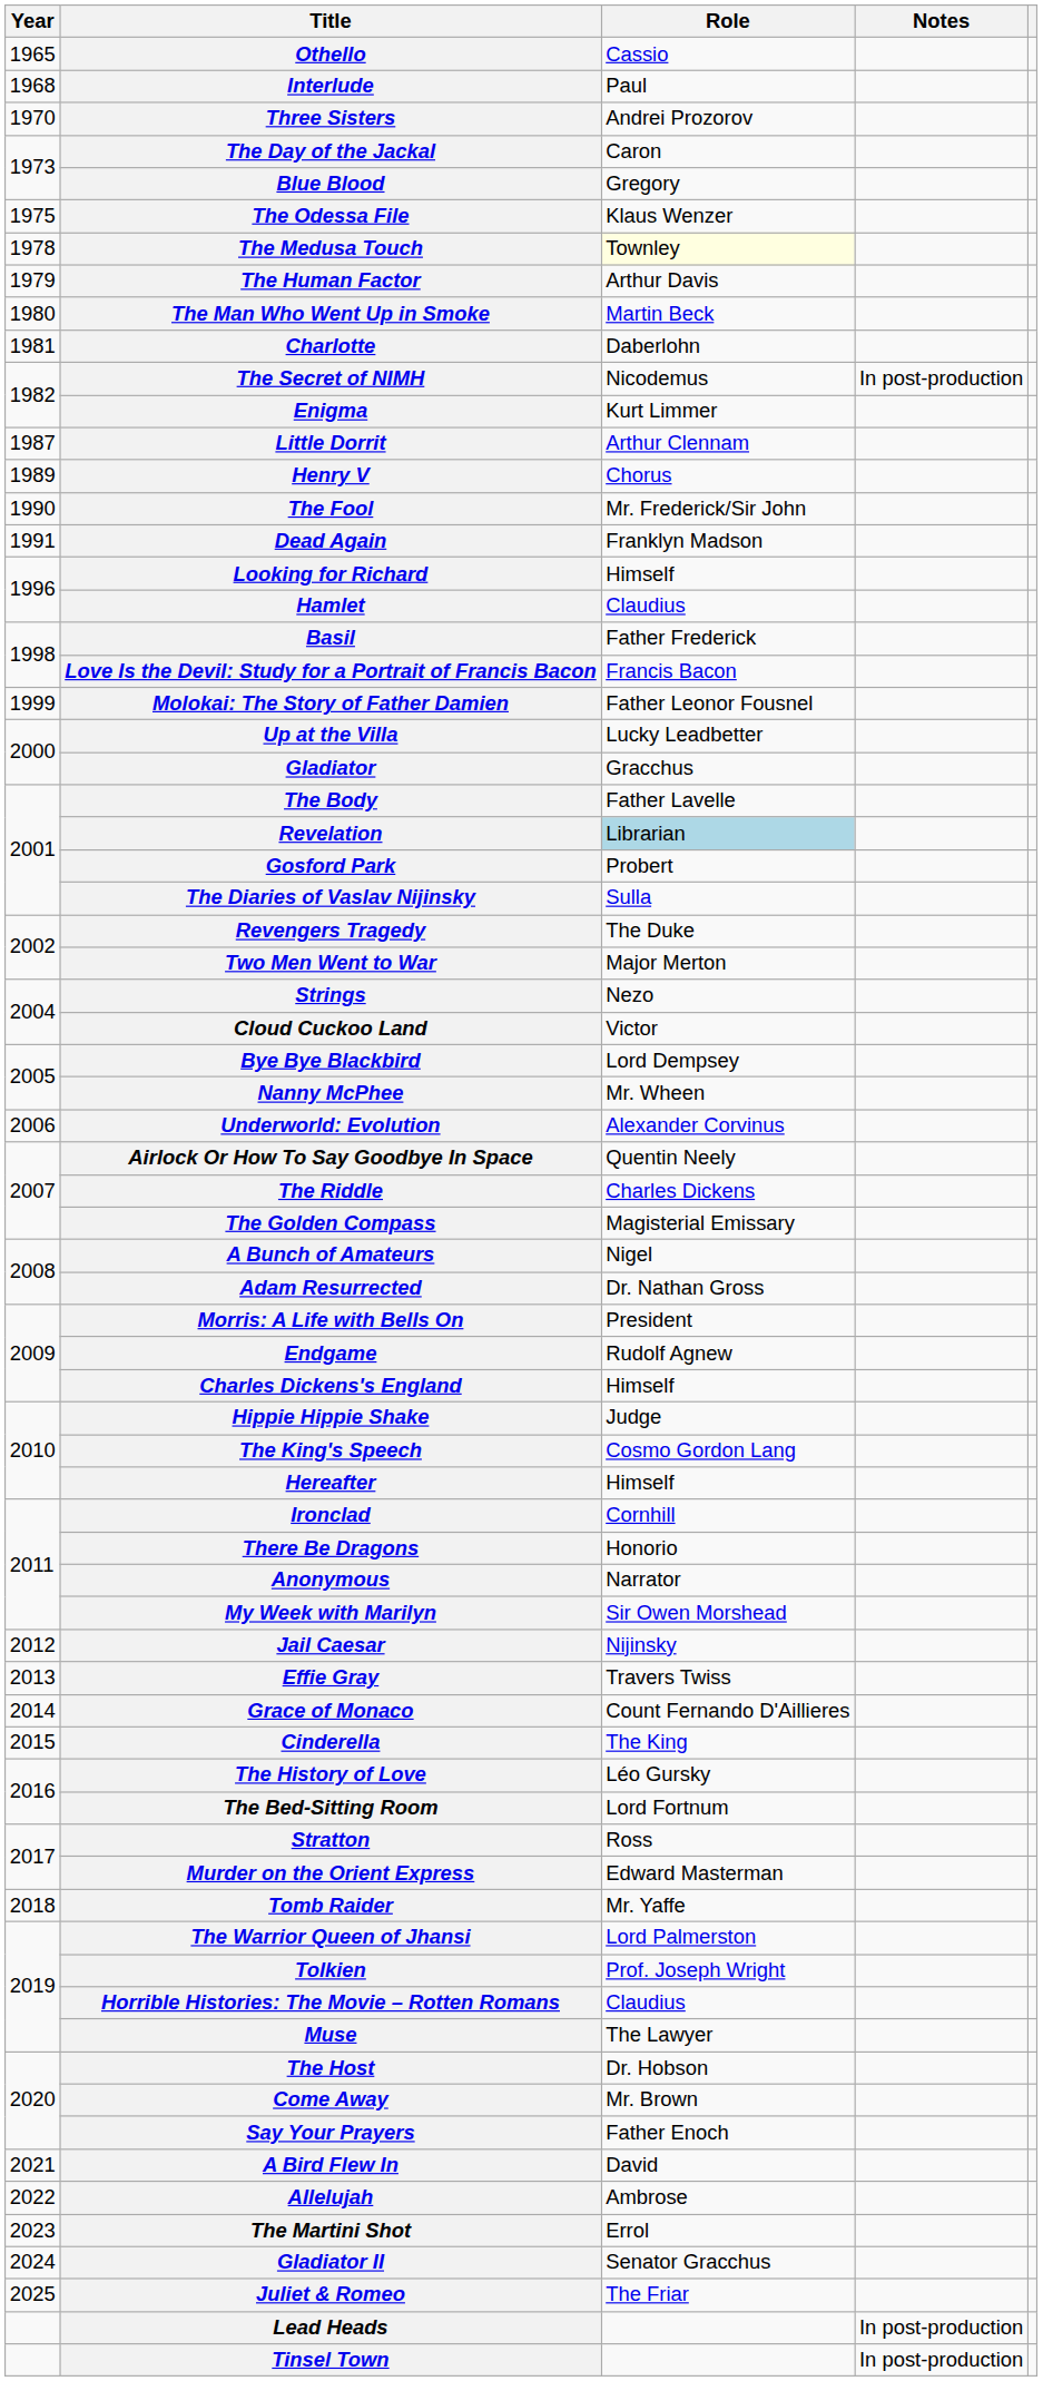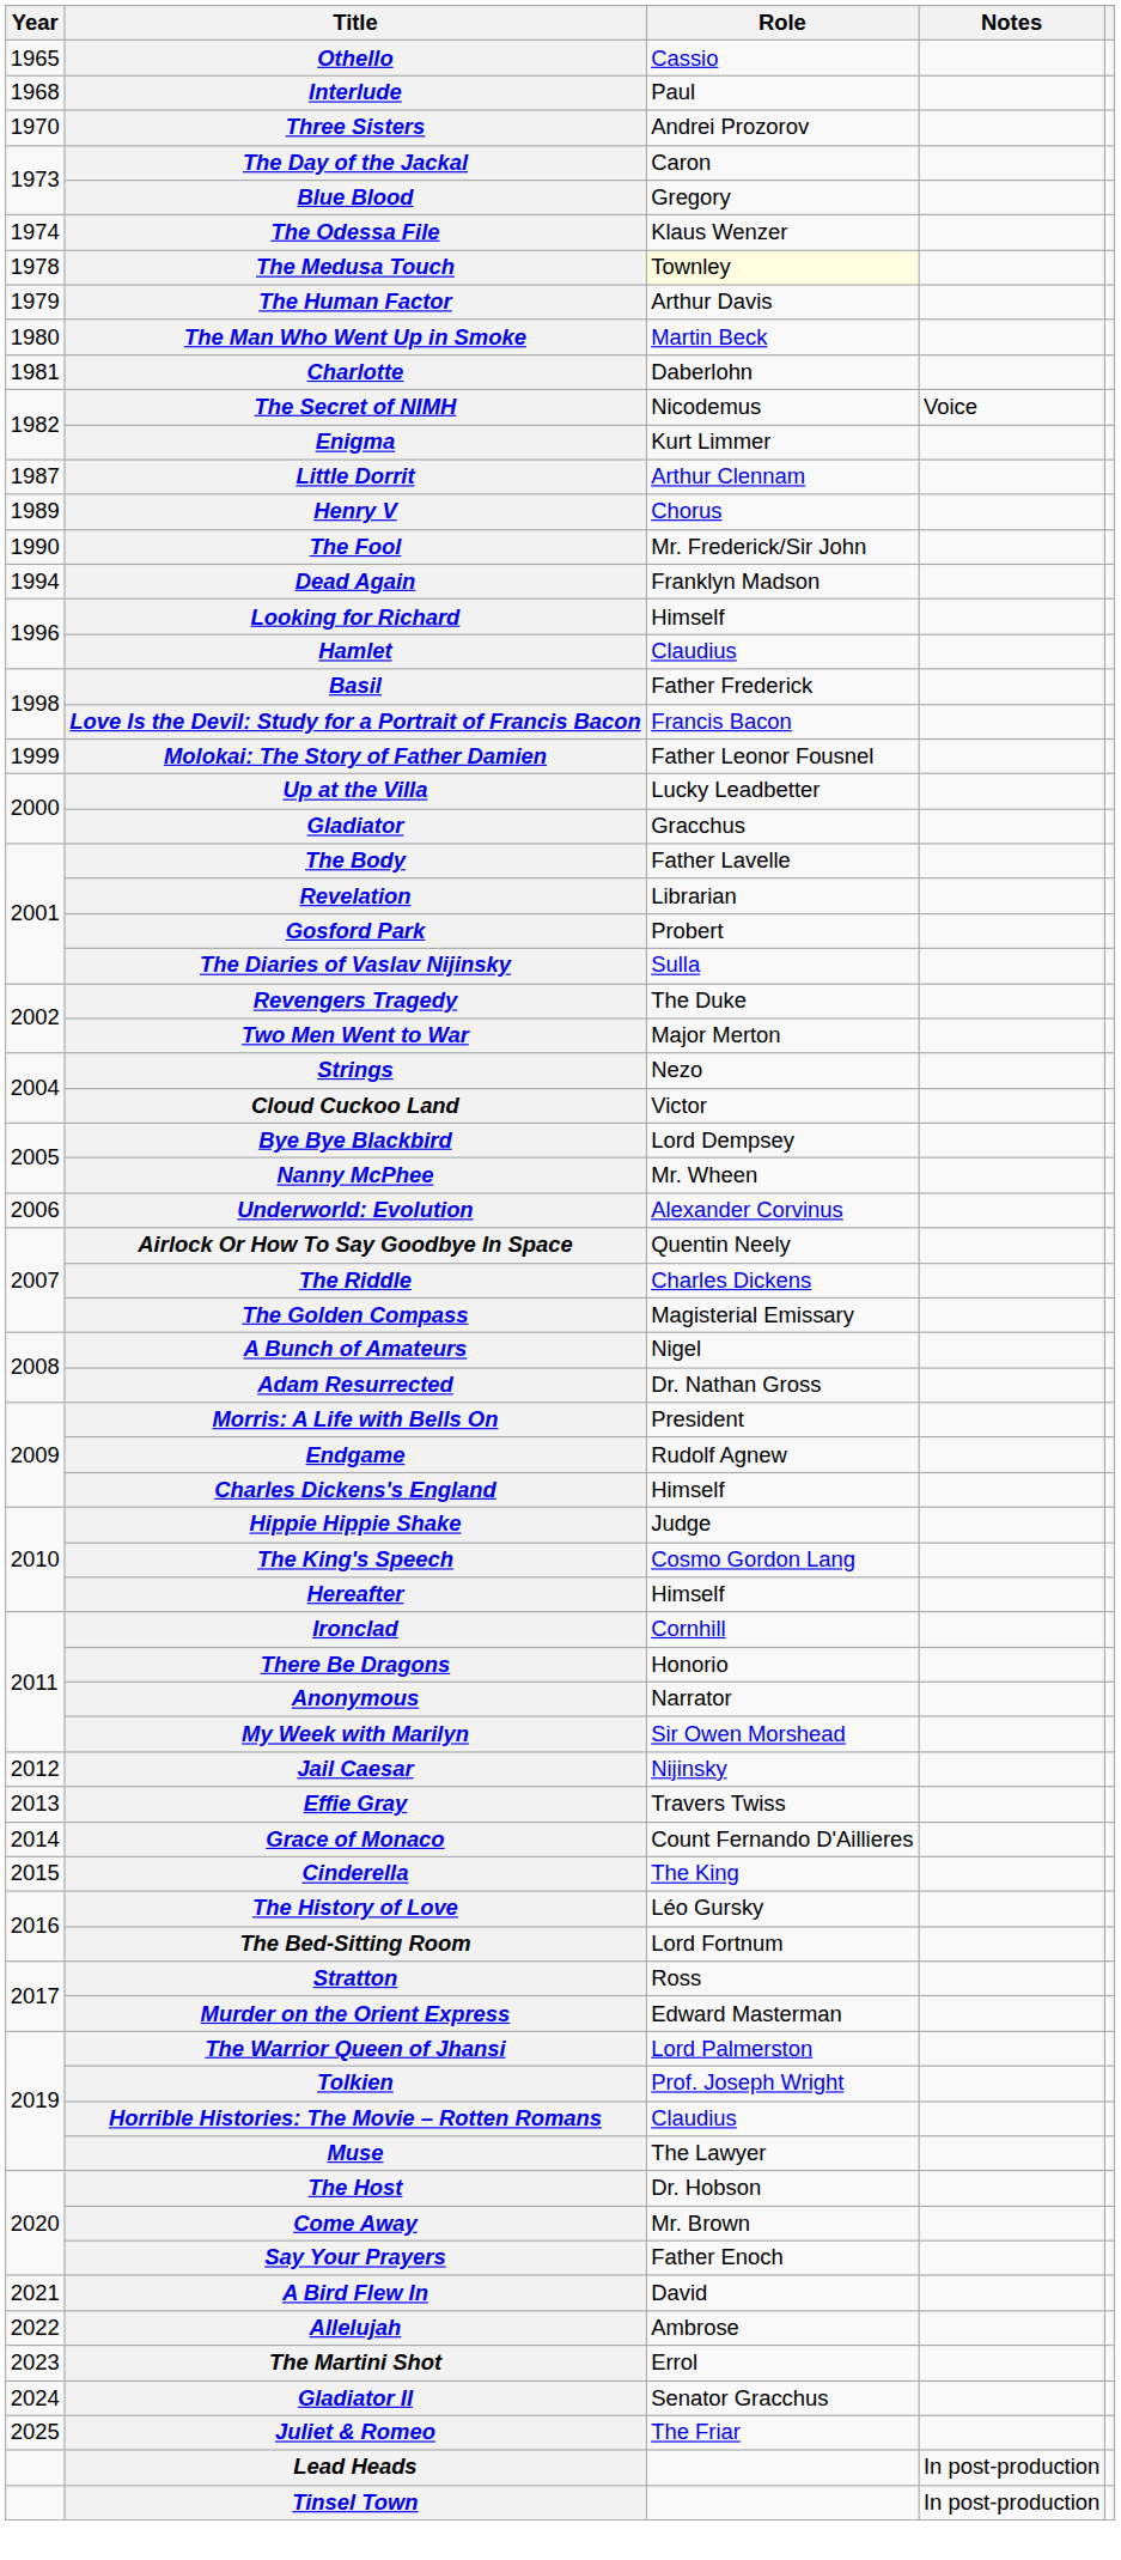The Odessa File | Year: 1975 -> 1974
The Secret of NIMH | Notes: In post-production -> Voice
Dead Again | Year: 1991 -> 1994
Revelation | Role: lightblue background -> no background
- row: 2018 | Tomb Raider | Mr. Yaffe
